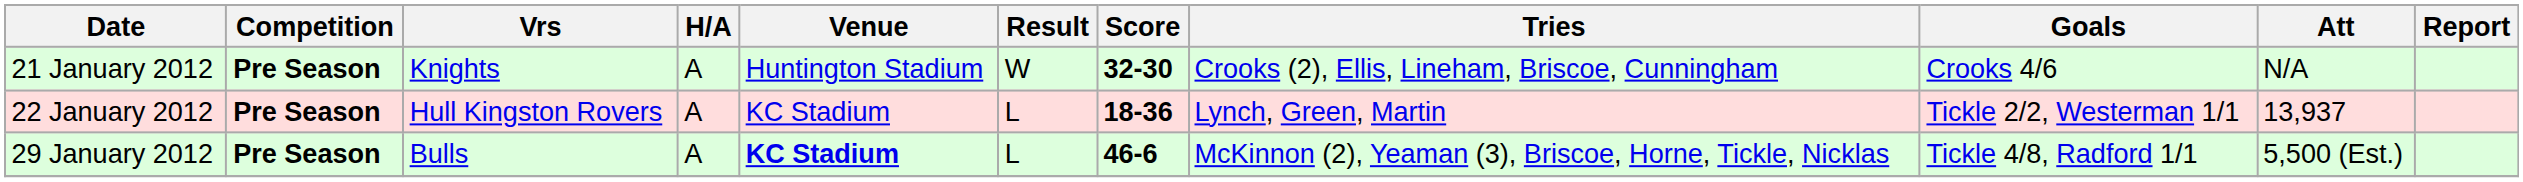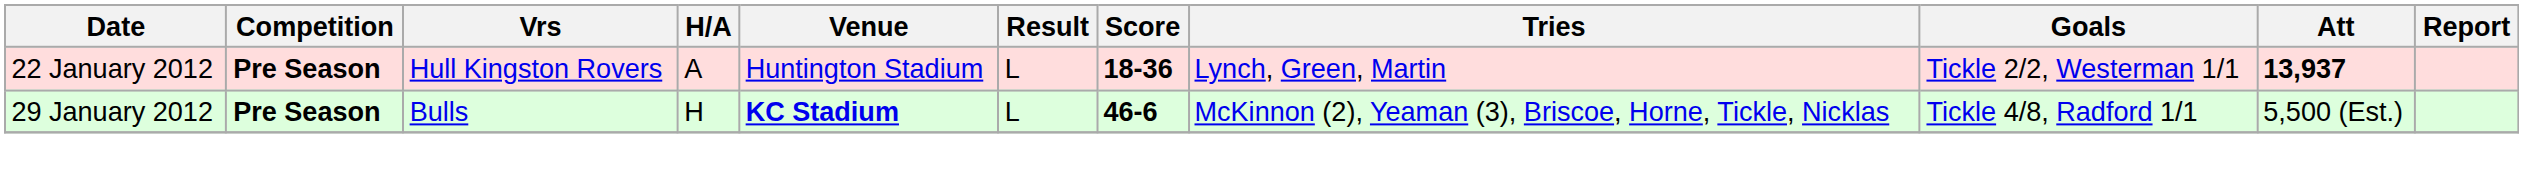- row: 21 January 2012 | Pre Season | Knights | A | Huntington Stadium | W | 32-30 | Crooks (2), Ellis, Lineham, Briscoe, Cunningham | Crooks 4/6 | N/A
22 January 2012 | Venue: KC Stadium -> Huntington Stadium
22 January 2012 | Att: normal -> bold
29 January 2012 | H/A: A -> H
